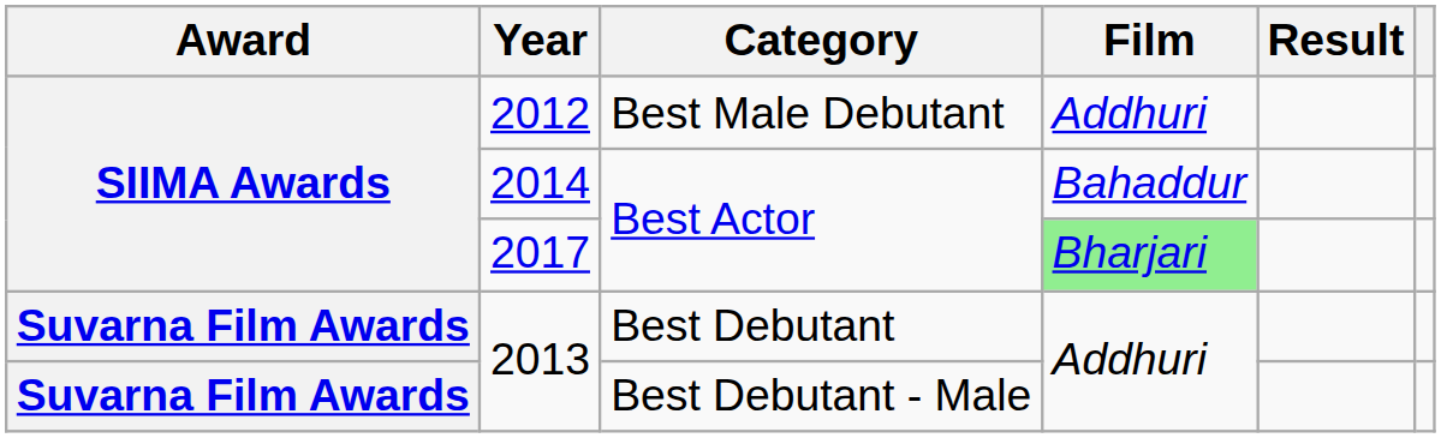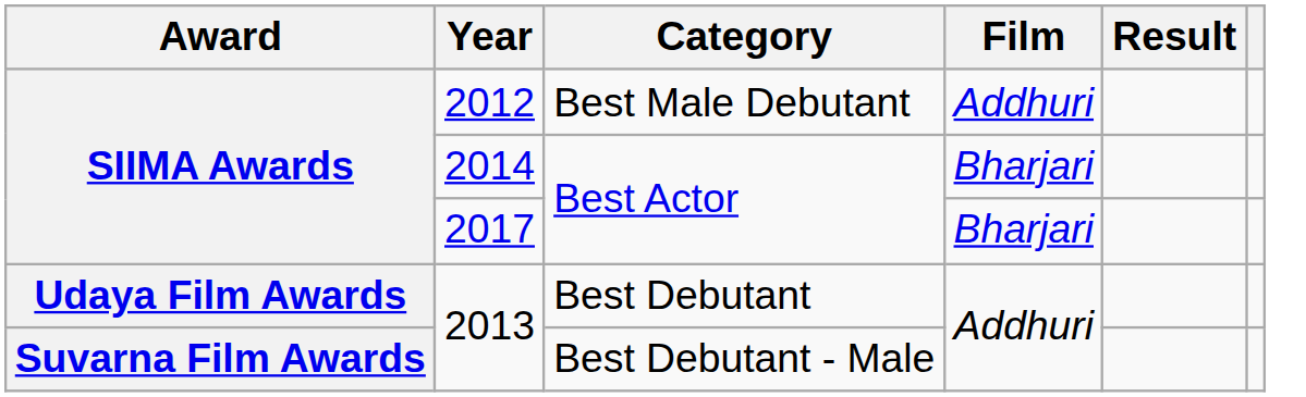2014 | Film: Bahaddur -> Bharjari
2017 | Film: lightgreen background -> no background
2013 / Best Debutant | Award: Suvarna Film Awards -> Udaya Film Awards
